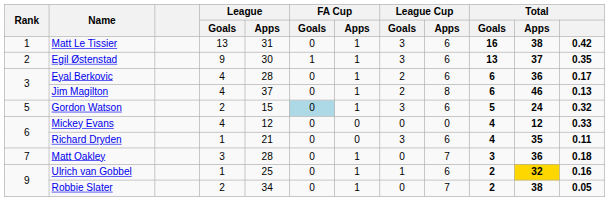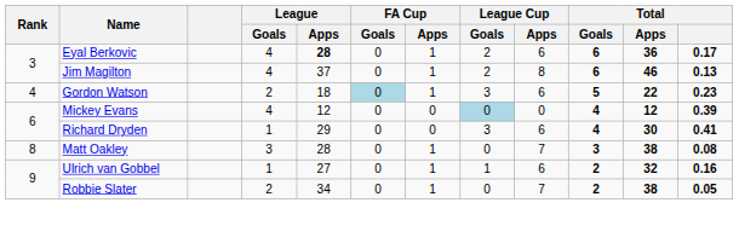- row: 1 | Matt Le Tissier | 13 | 31 | 0 | 1 | 3 | 6 | 16 | 38 | 0.42
- row: 2 | Egil Østenstad | 9 | 30 | 1 | 1 | 3 | 6 | 13 | 37 | 0.35
Eyal Berkovic | League / Apps: normal -> bold
Gordon Watson | Rank: 5 -> 4
Gordon Watson | League / Apps: 15 -> 18
Gordon Watson | Total / Apps: 24 -> 22
Gordon Watson | Total: 0.32 -> 0.23
Mickey Evans | League Cup / Goals: no background -> lightblue background
Mickey Evans | Total: 0.33 -> 0.39
Richard Dryden | League / Apps: 21 -> 29
Richard Dryden | Total / Apps: 35 -> 30
Richard Dryden | Total: 0.11 -> 0.41
Matt Oakley | Rank: 7 -> 8
Matt Oakley | Total / Apps: 36 -> 38
Matt Oakley | Total: 0.18 -> 0.08
Ulrich van Gobbel | League / Apps: 25 -> 27
Ulrich van Gobbel | Total / Apps: gold background -> no background
